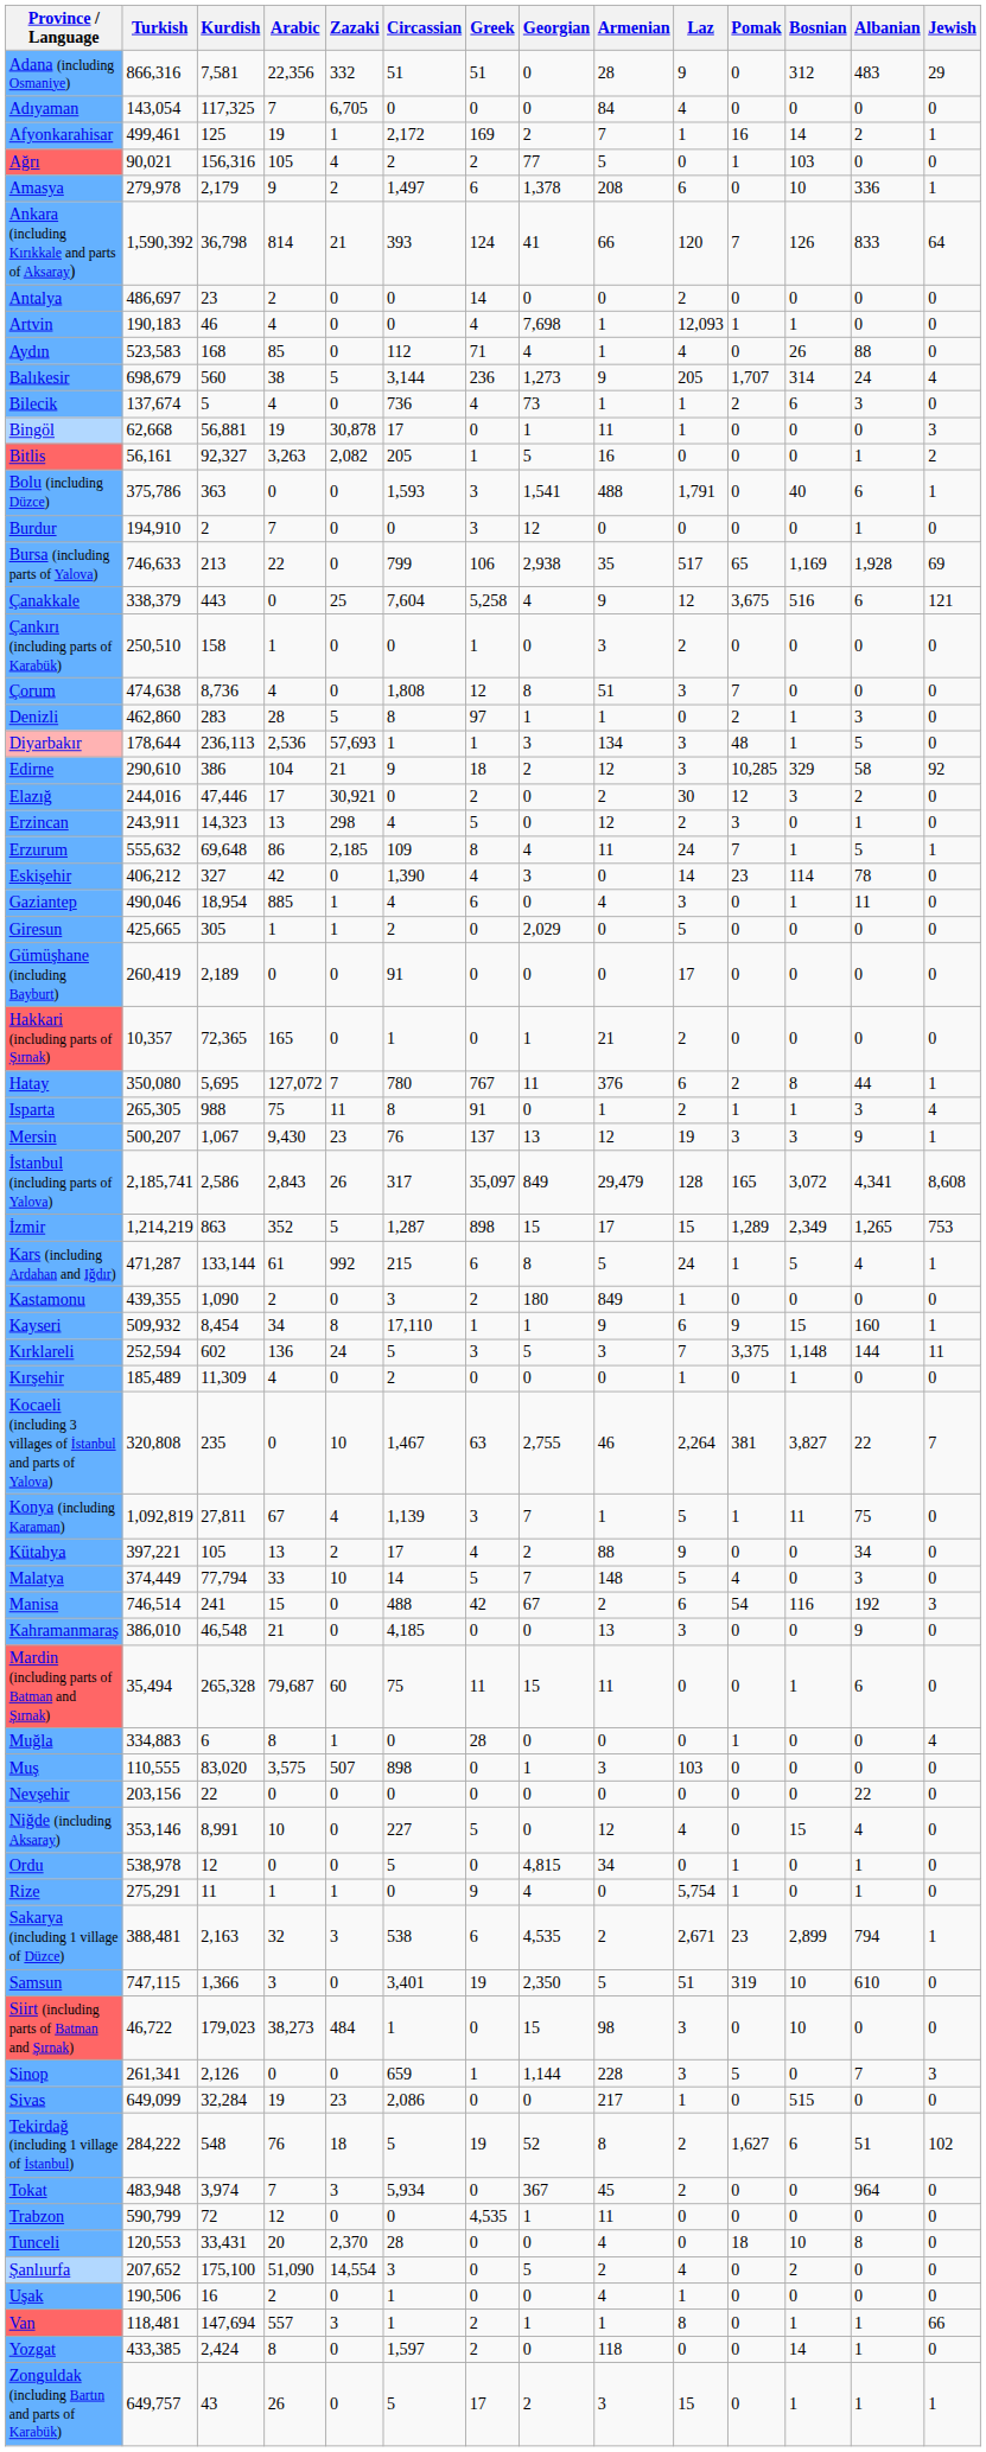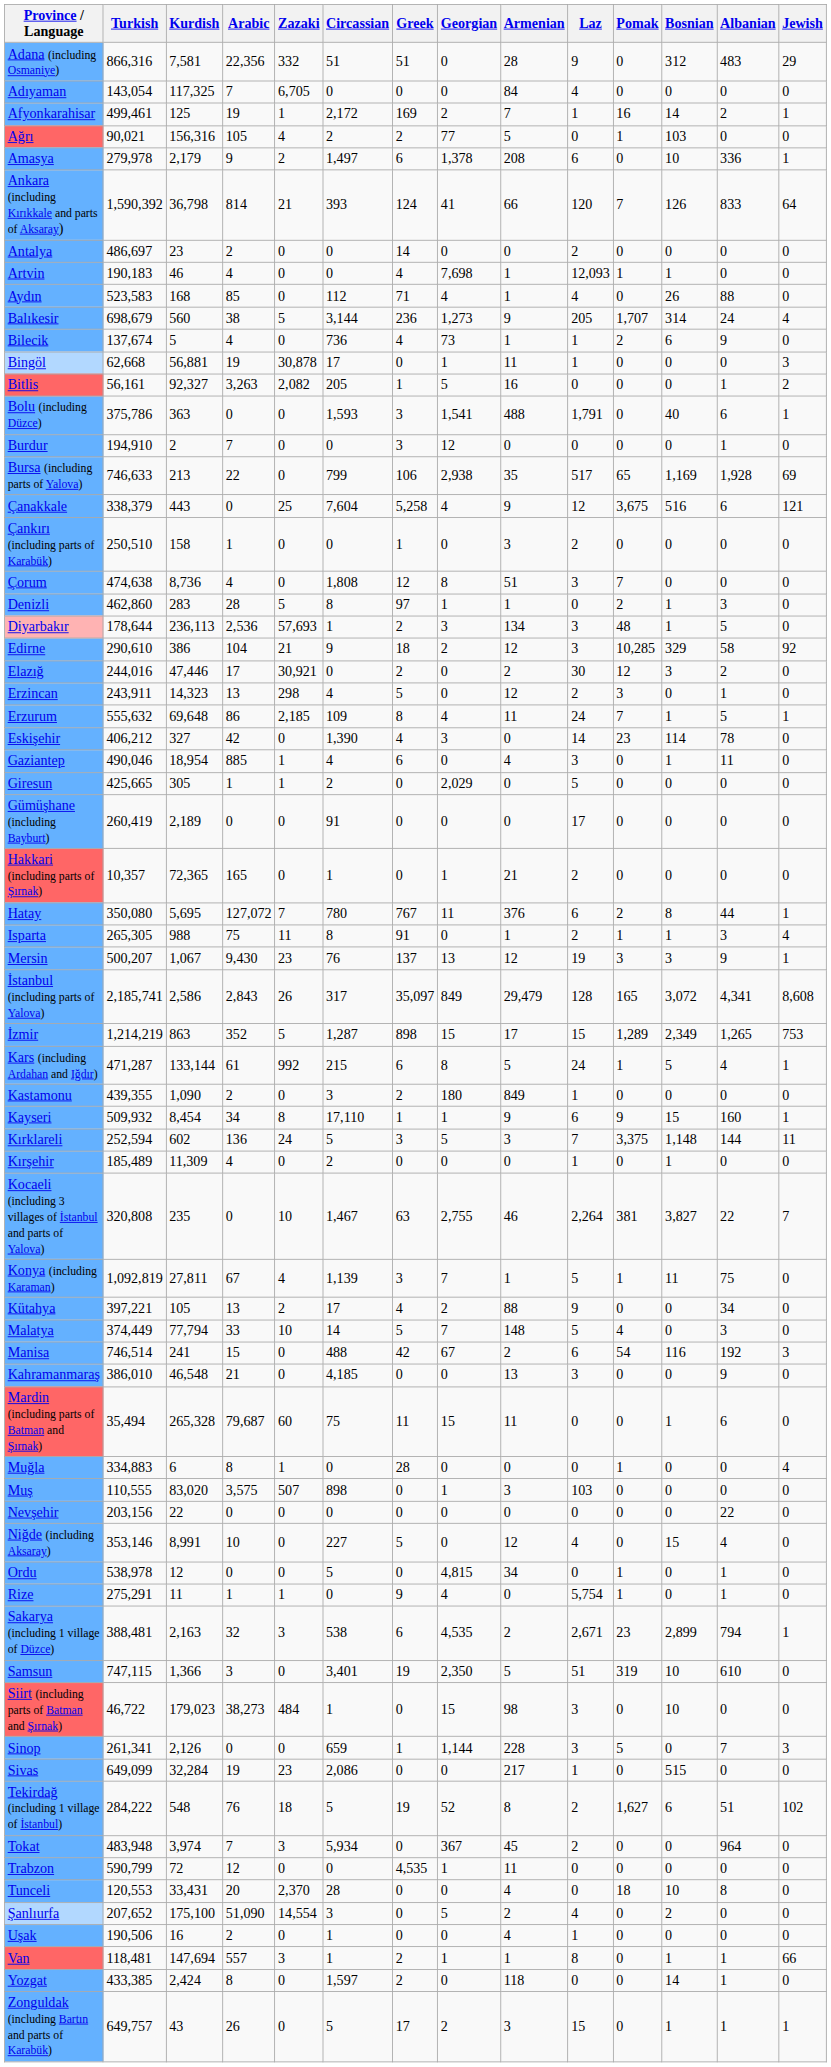Bilecik | Albanian: 3 -> 9
Diyarbakır | Greek: 1 -> 2
